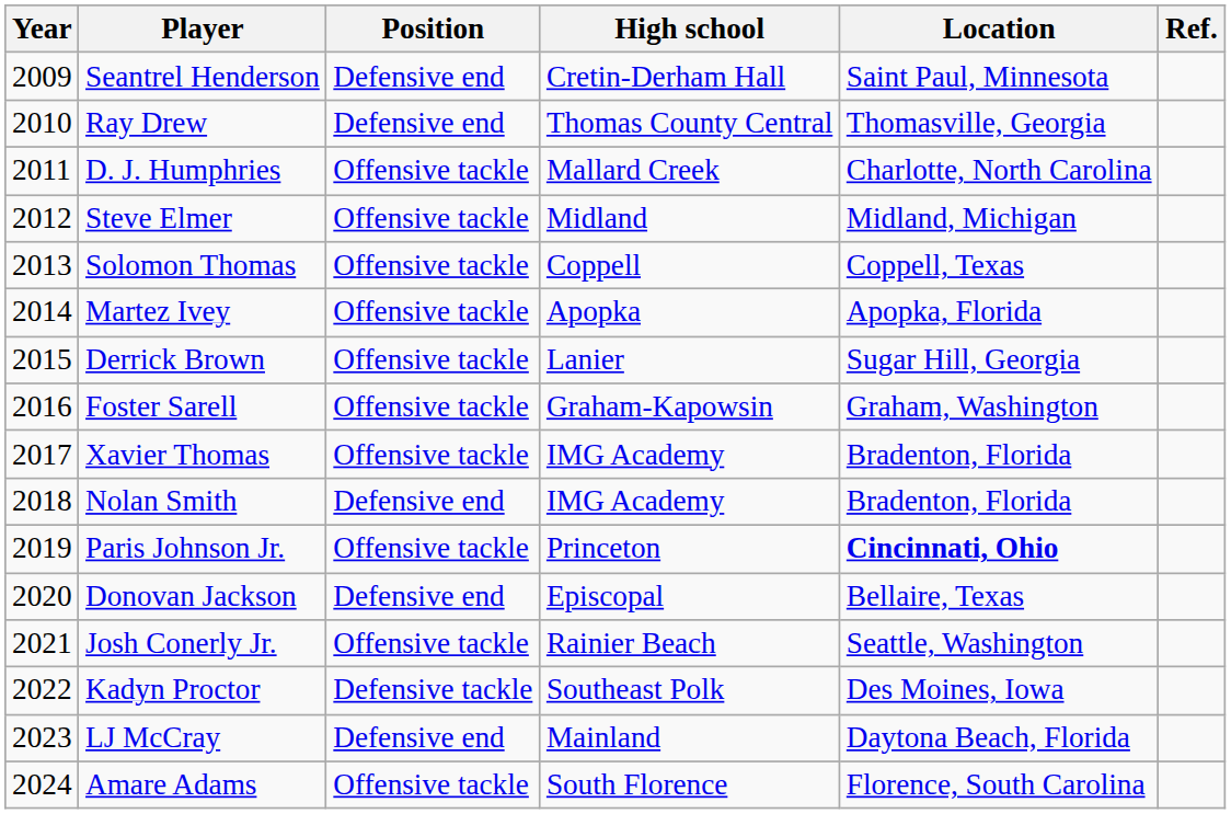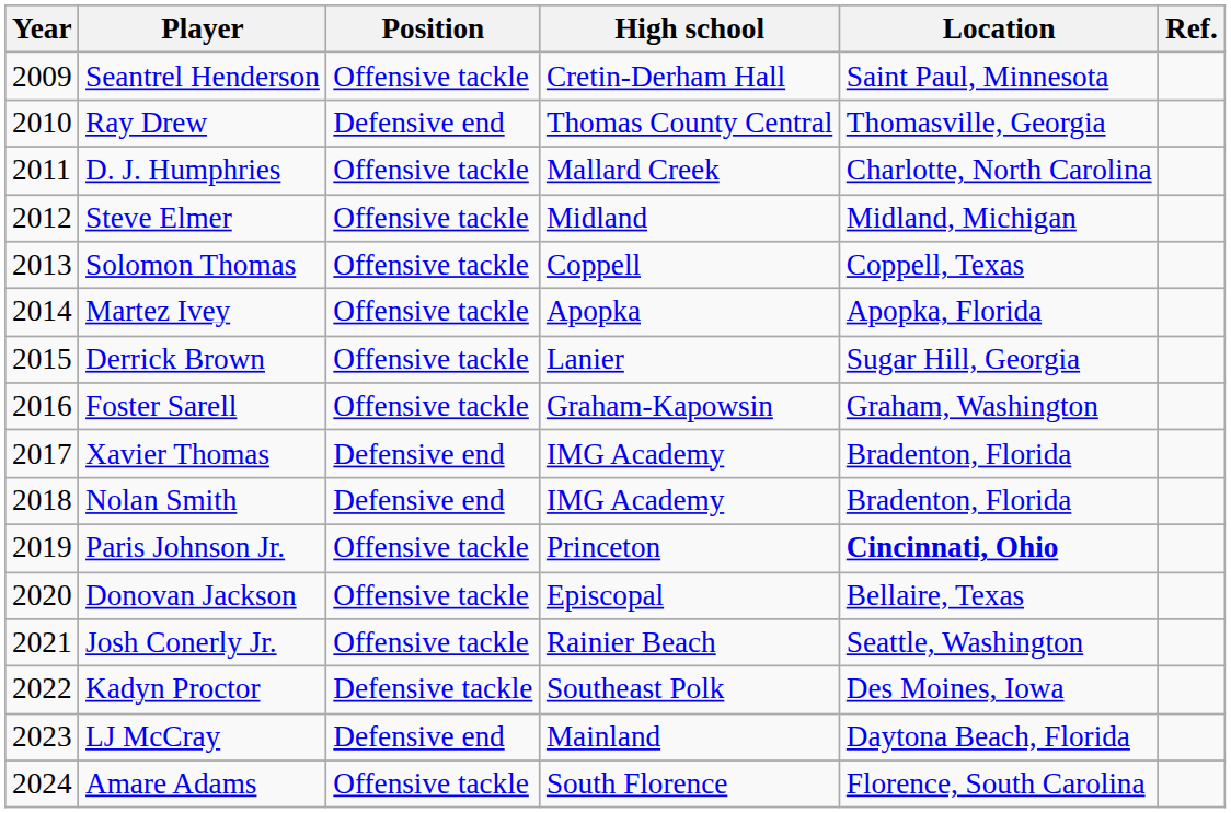Seantrel Henderson | Position: Defensive end -> Offensive tackle
Xavier Thomas | Position: Offensive tackle -> Defensive end
Donovan Jackson | Position: Defensive end -> Offensive tackle
